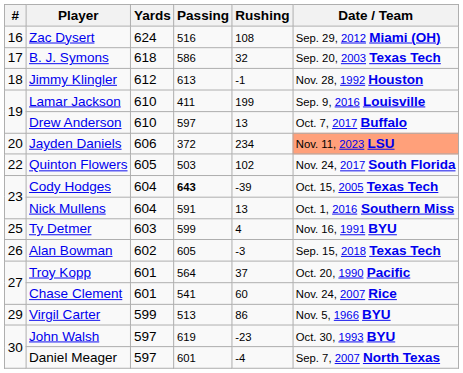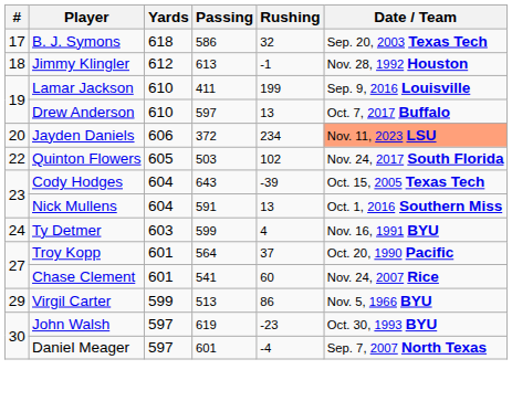- row: 16 | Zac Dysert | 624 | 516 | 108 | Sep. 29, 2012 Miami (OH)
Cody Hodges | Passing: bold -> normal
Ty Detmer | #: 25 -> 24
- row: 26 | Alan Bowman | 602 | 605 | -3 | Sep. 15, 2018 Texas Tech
